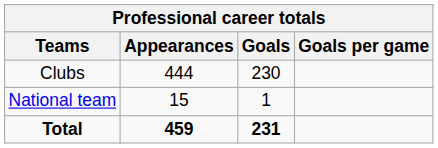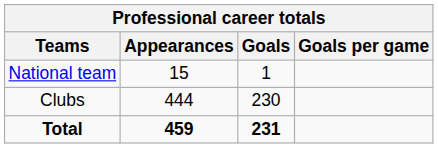rows swapped: Clubs <-> National team
